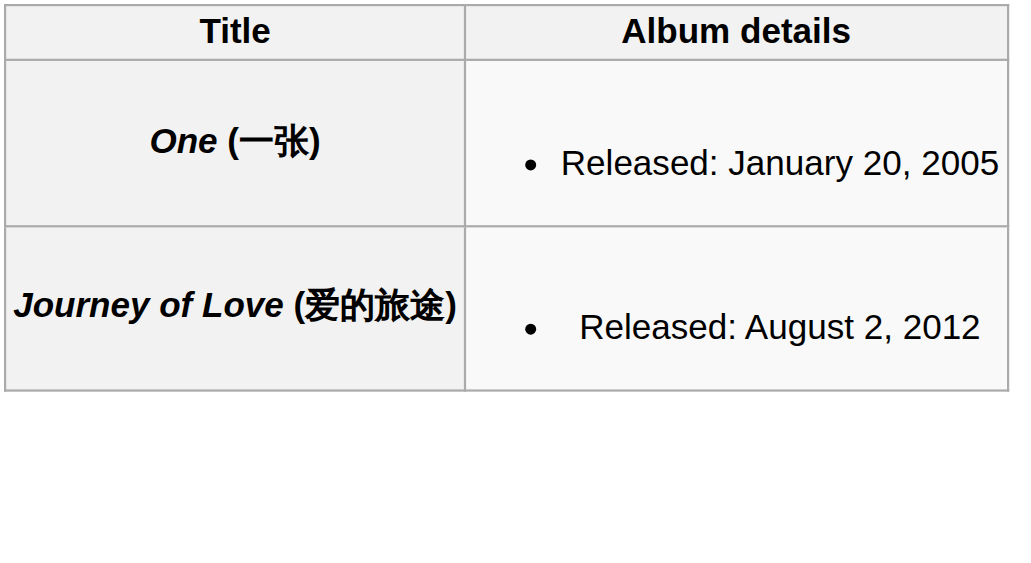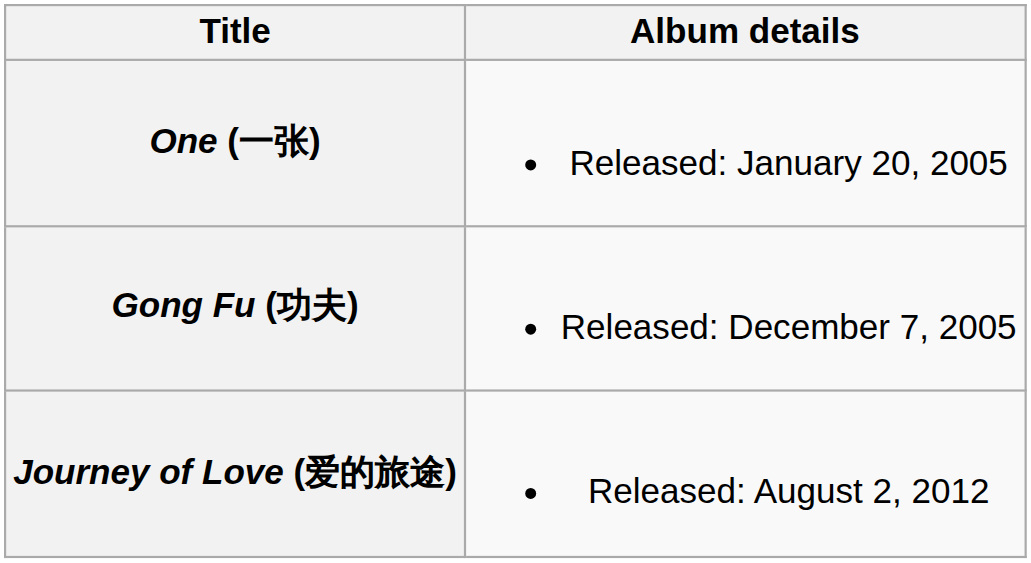+ row: Gong Fu (功夫) | Released: December 7, 2005
